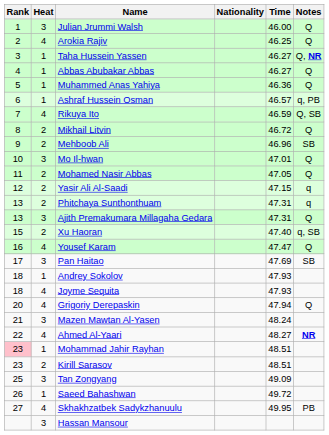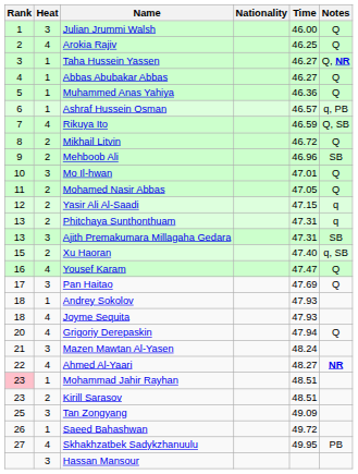Ajith Premakumara Millagaha Gedara | Notes: Q -> SB
Pan Haitao | Notes: SB -> Q
